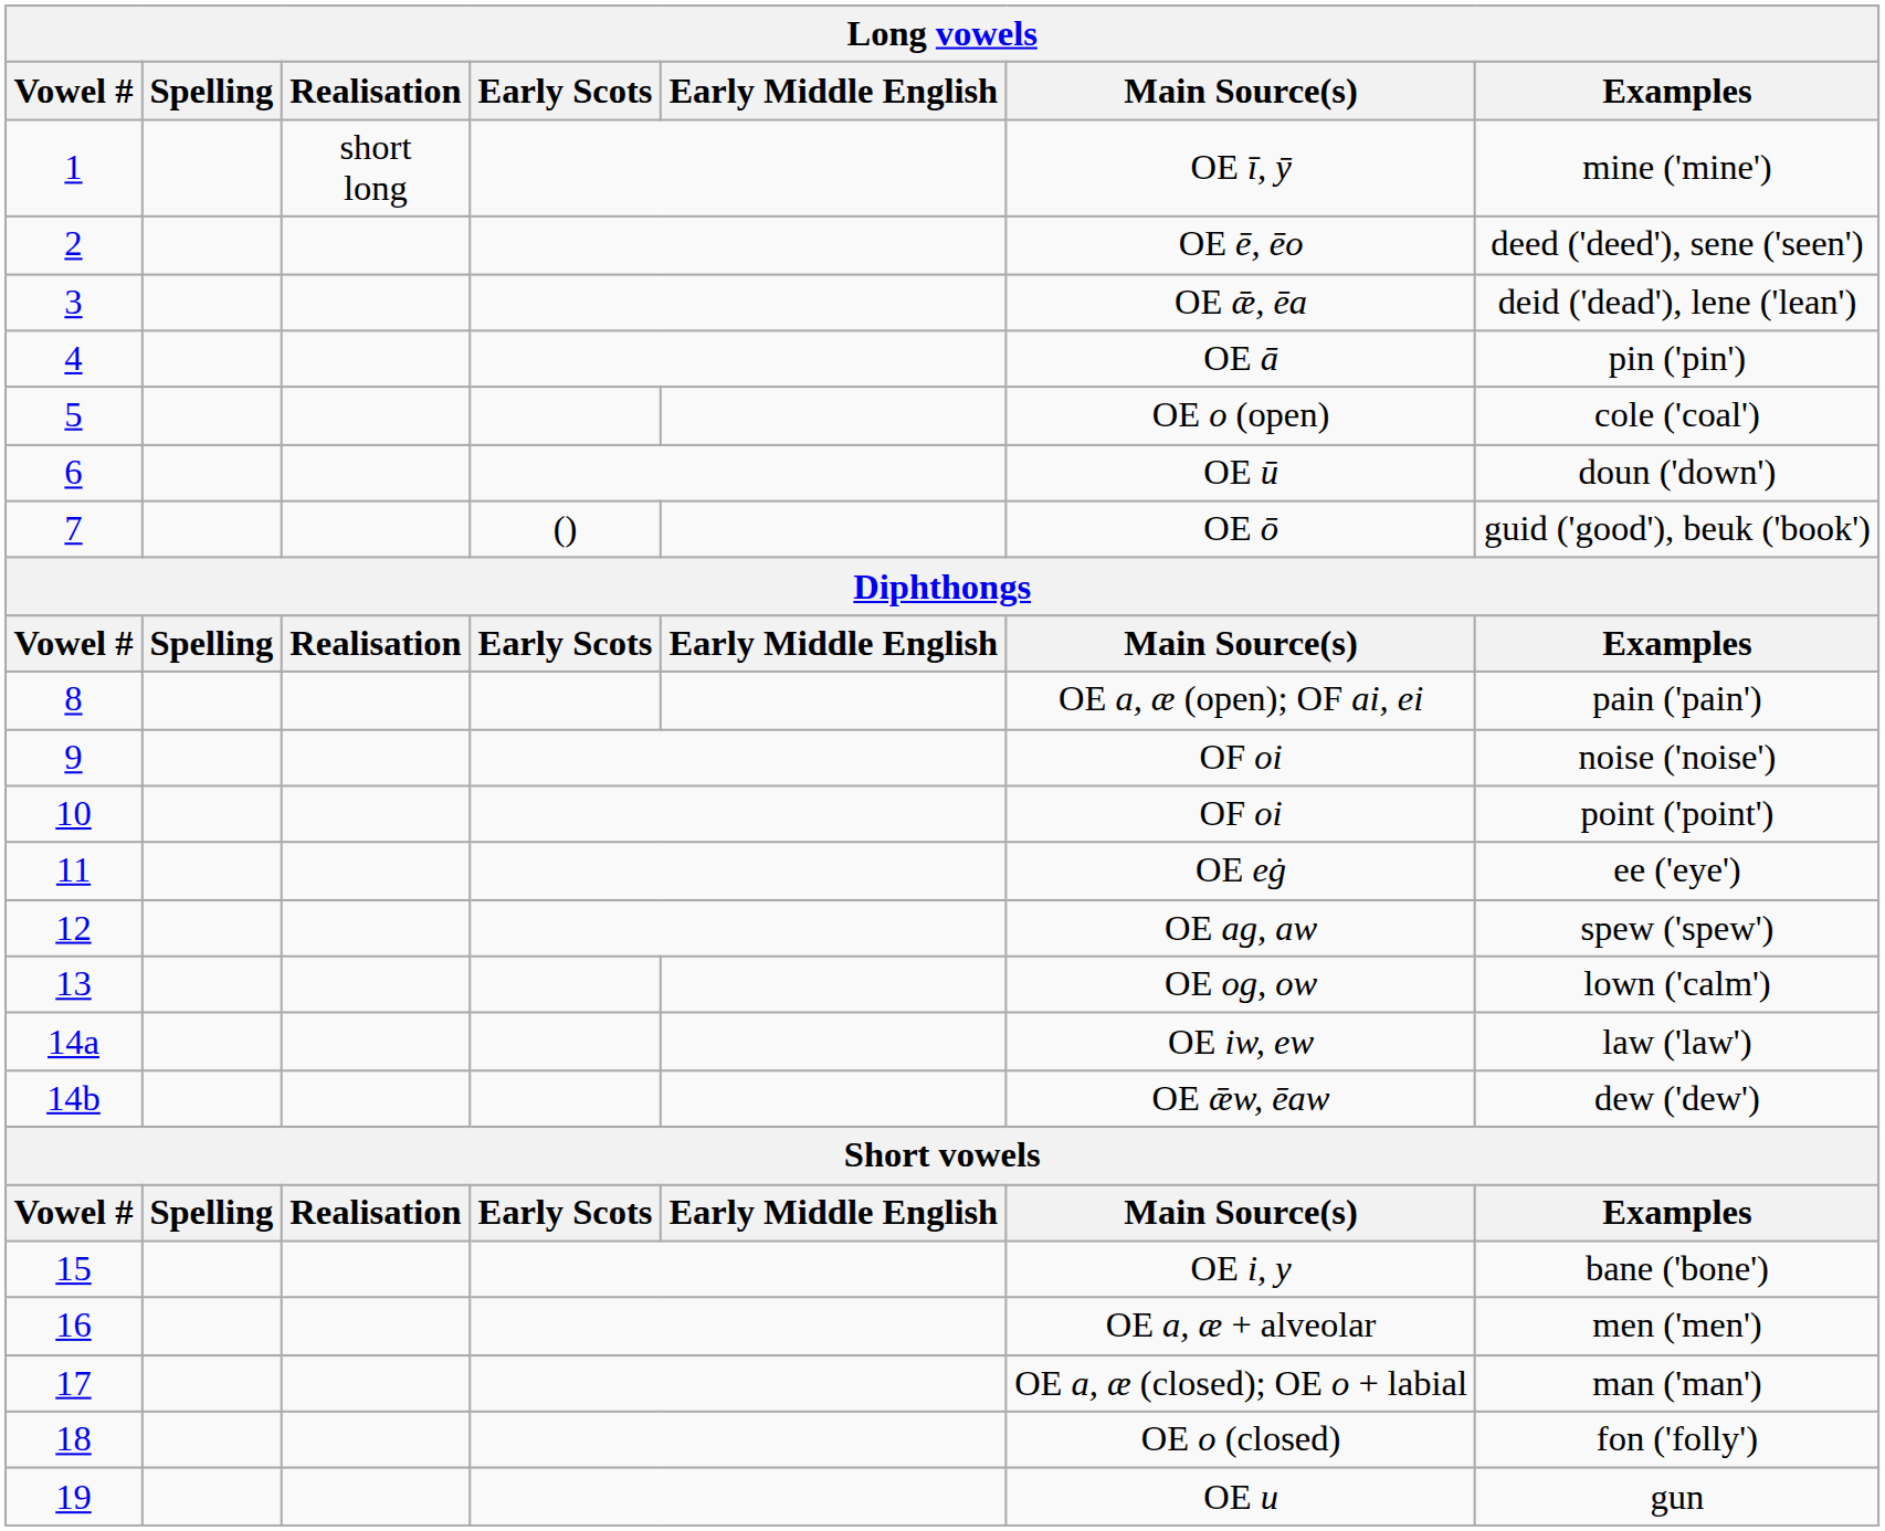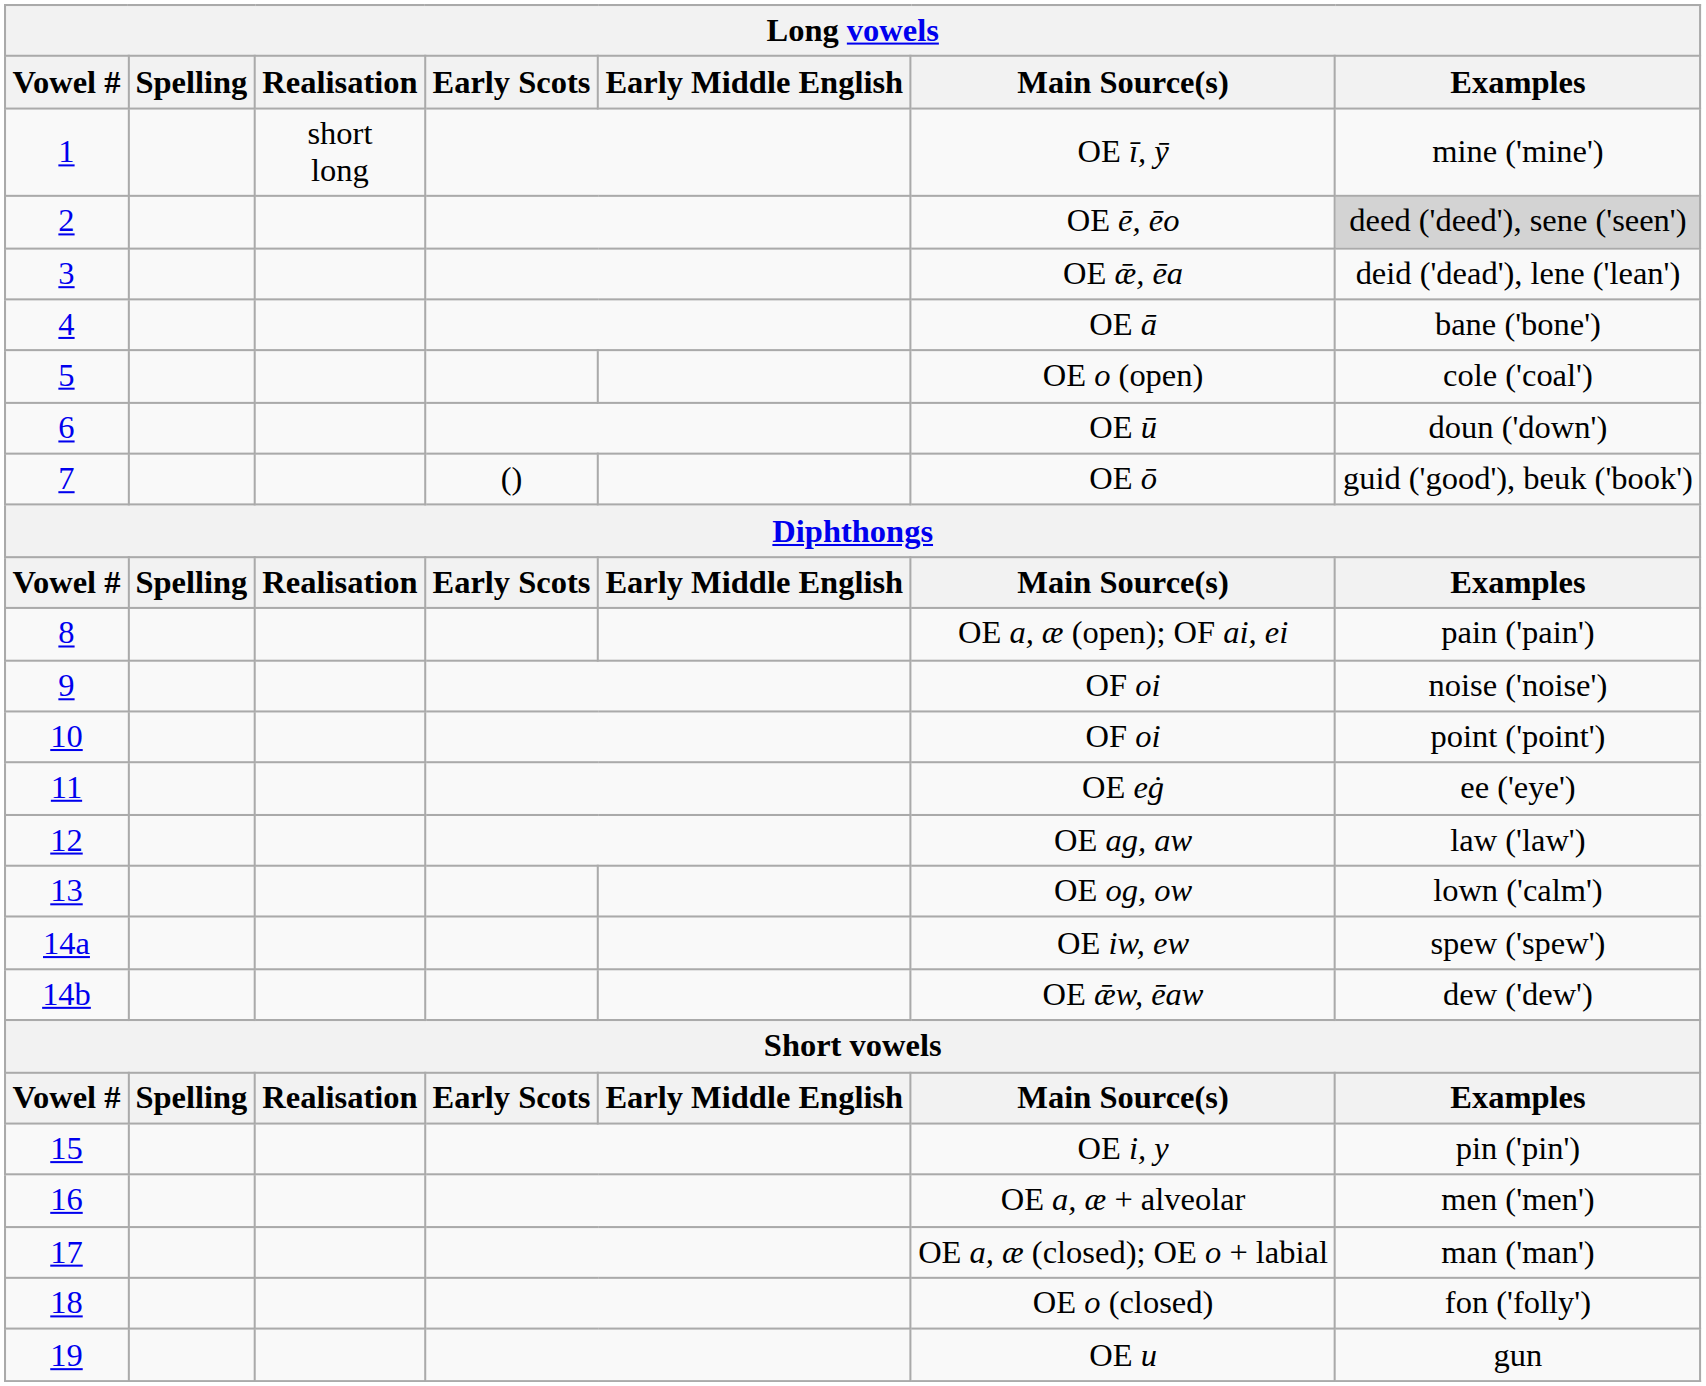2 | Examples: no background -> lightgrey background
4 | Examples: pin ('pin') -> bane ('bone')
12 | Examples: spew ('spew') -> law ('law')
14a | Examples: law ('law') -> spew ('spew')
15 | Examples: bane ('bone') -> pin ('pin')
